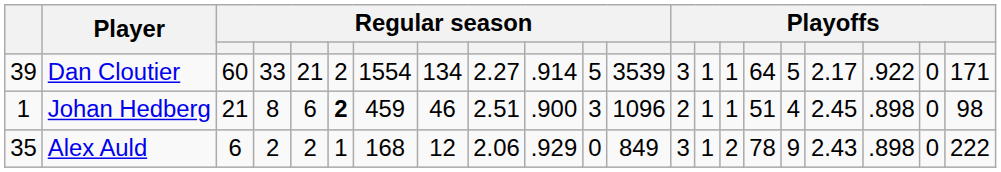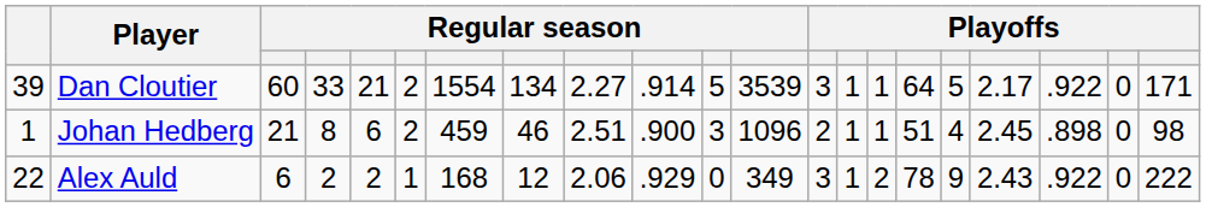Johan Hedberg | column 6: bold -> normal
Alex Auld | column 1: 35 -> 22
Alex Auld | column 12: 849 -> 349
Alex Auld | column 19: .898 -> .922
